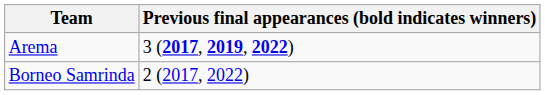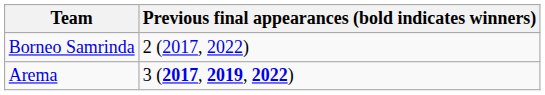rows swapped: Borneo Samrinda <-> Arema
